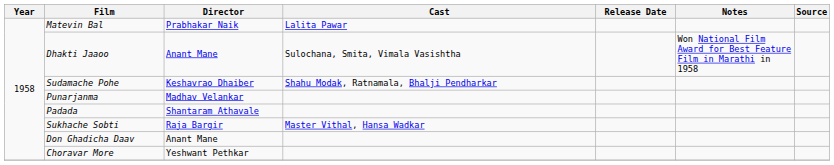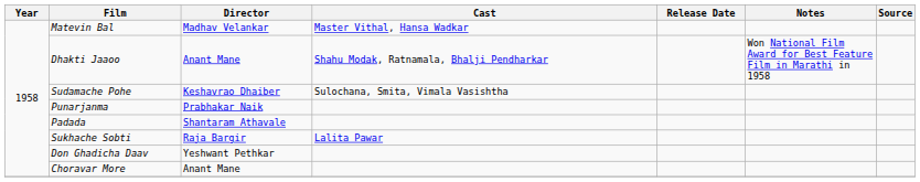Matevin Bal | Director: Prabhakar Naik -> Madhav Velankar
Matevin Bal | Cast: Lalita Pawar -> Master Vithal, Hansa Wadkar
Dhakti Jaaoo | Cast: Sulochana, Smita, Vimala Vasishtha -> Shahu Modak, Ratnamala, Bhalji Pendharkar
Sudamache Pohe | Cast: Shahu Modak, Ratnamala, Bhalji Pendharkar -> Sulochana, Smita, Vimala Vasishtha
Punarjanma | Director: Madhav Velankar -> Prabhakar Naik
Sukhache Sobti | Cast: Master Vithal, Hansa Wadkar -> Lalita Pawar
Don Ghadicha Daav | Director: Anant Mane -> Yeshwant Pethkar
Choravar More | Director: Yeshwant Pethkar -> Anant Mane
